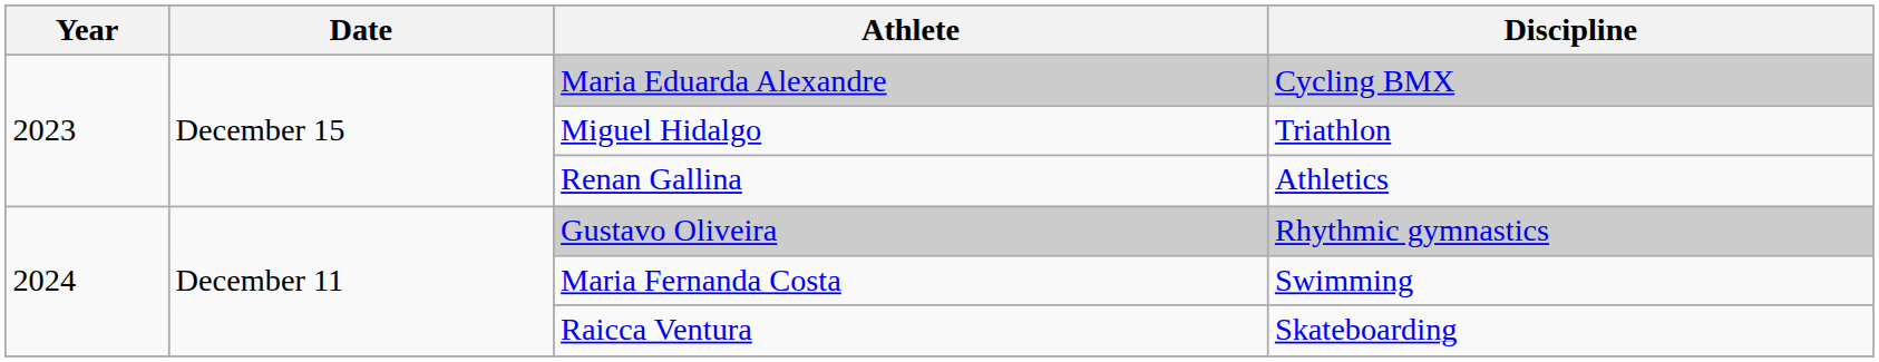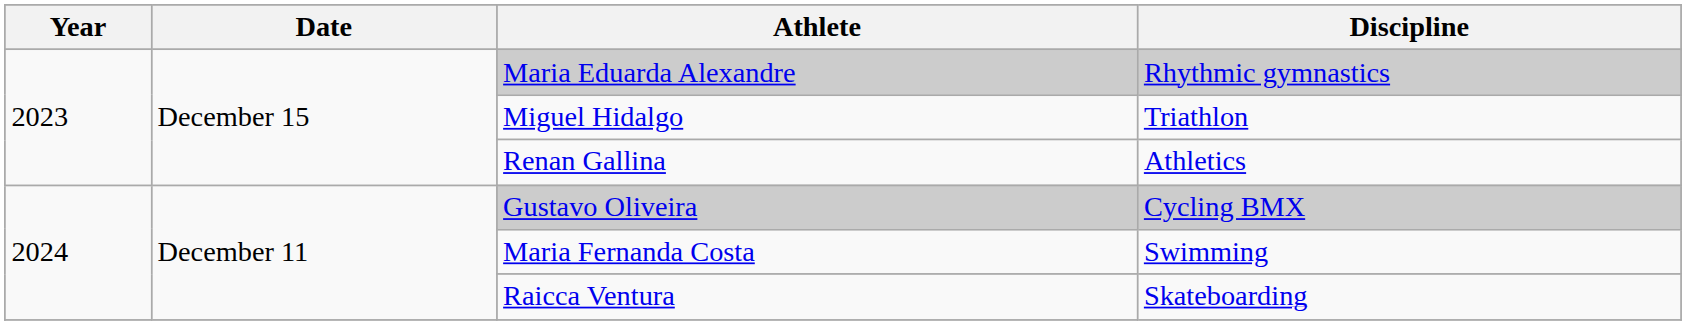Maria Eduarda Alexandre | Discipline: Cycling BMX -> Rhythmic gymnastics
Gustavo Oliveira | Discipline: Rhythmic gymnastics -> Cycling BMX
